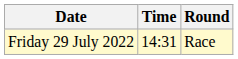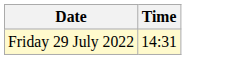- column: Round | Race
